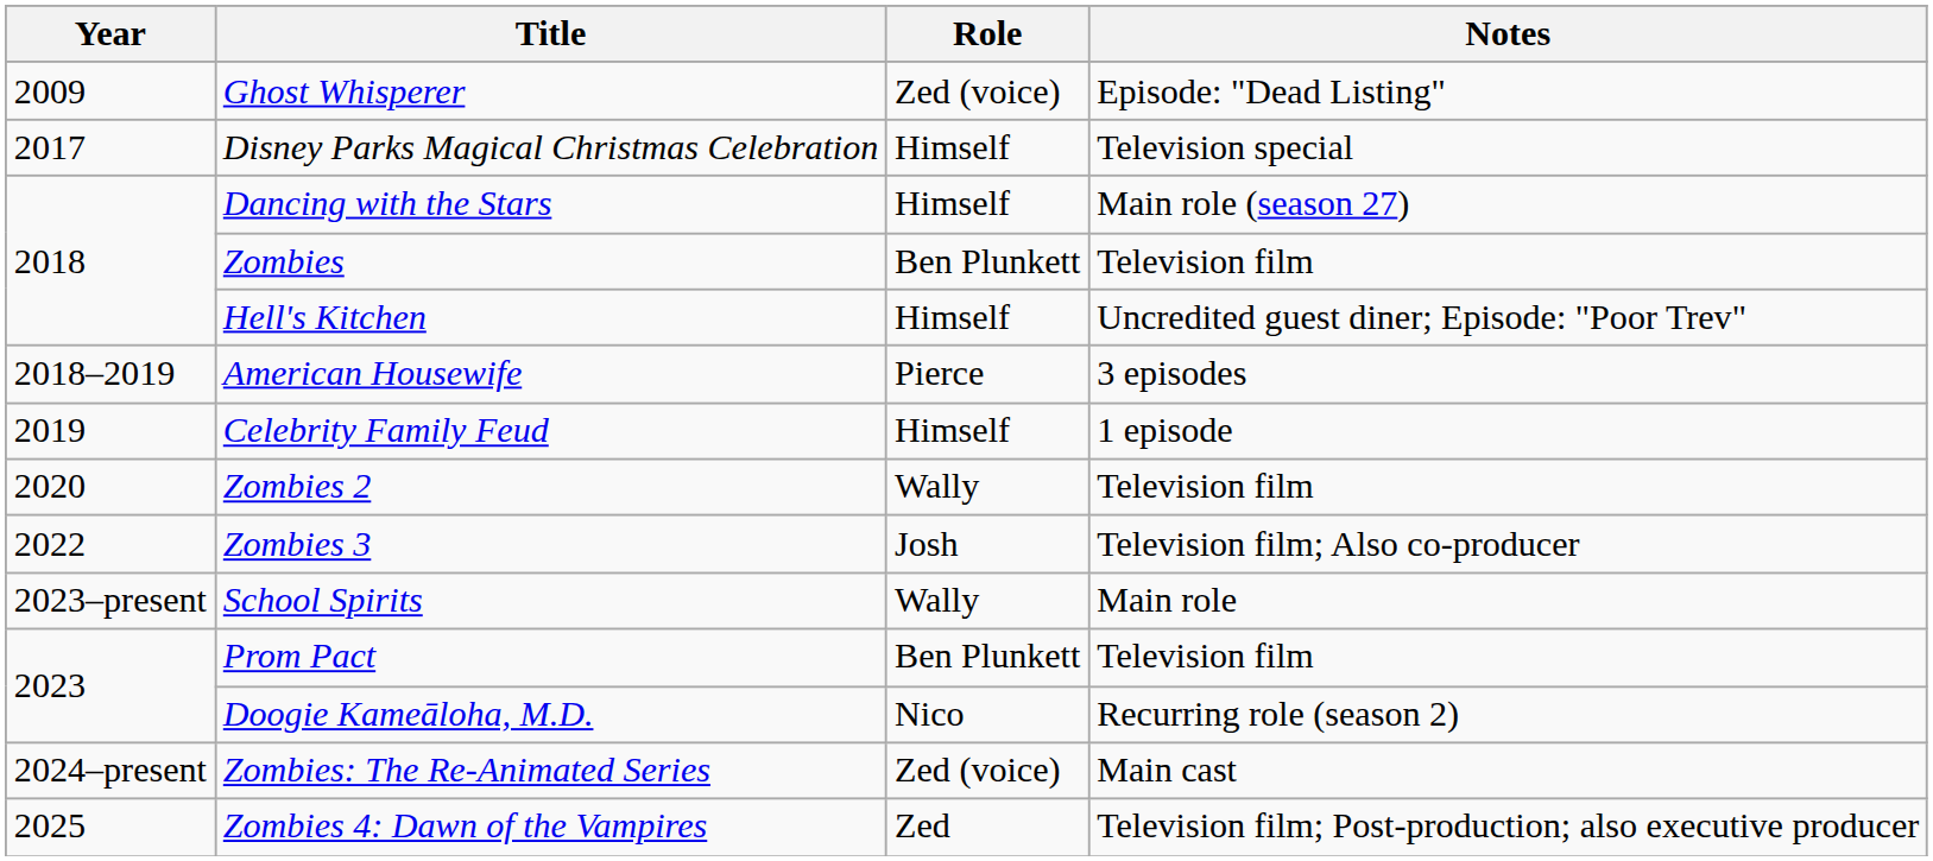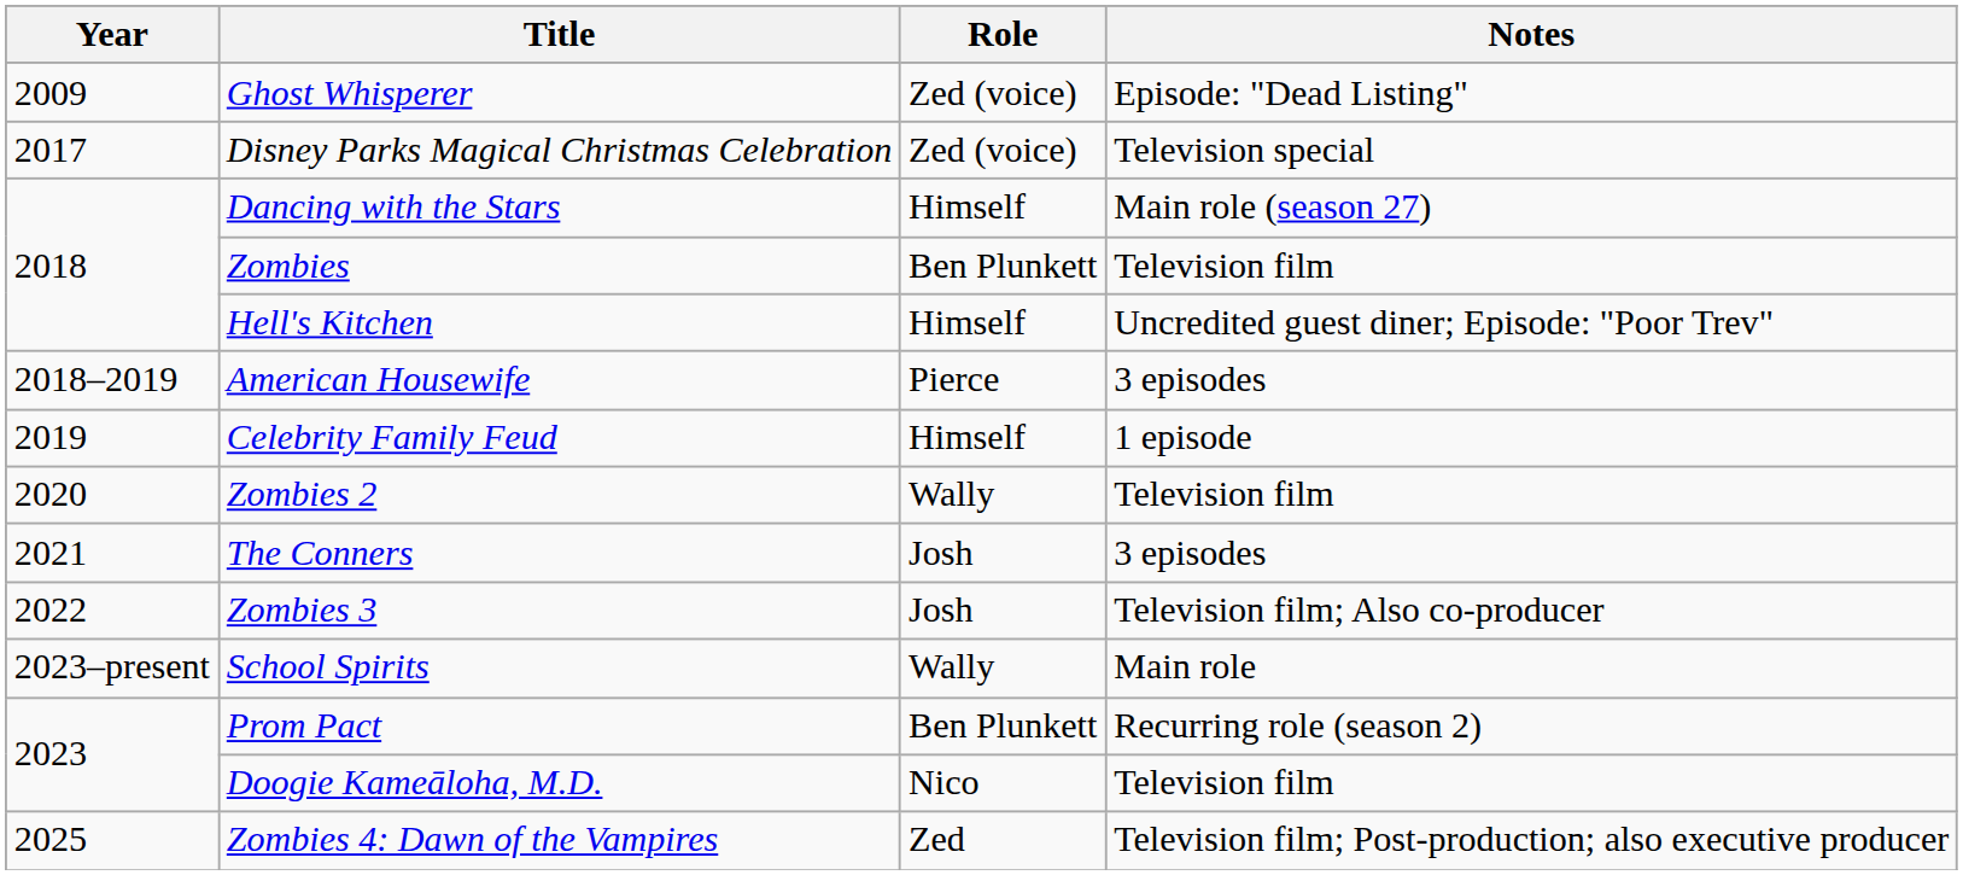Disney Parks Magical Christmas Celebration | Role: Himself -> Zed (voice)
+ row: 2021 | The Conners | Josh | 3 episodes
Prom Pact | Notes: Television film -> Recurring role (season 2)
Doogie Kameāloha, M.D. | Notes: Recurring role (season 2) -> Television film
- row: 2024–present | Zombies: The Re-Animated Series | Zed (voice) | Main cast
